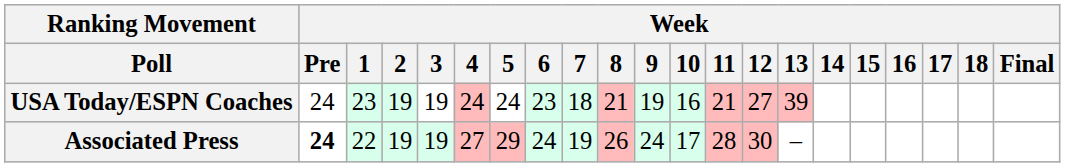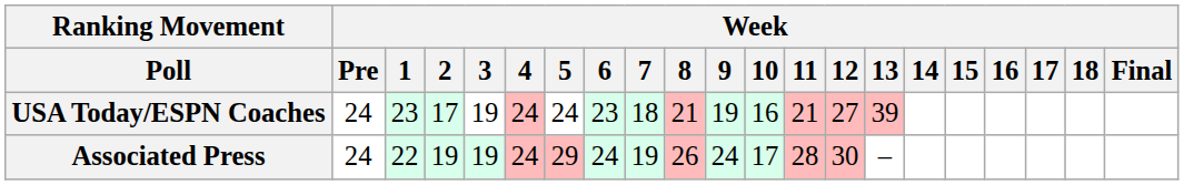USA Today/ESPN Coaches | Week / 2: 19 -> 17
Associated Press | Week / Pre: bold -> normal
Associated Press | Week / 4: 27 -> 24
